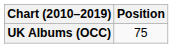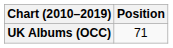UK Albums (OCC) | Position: 75 -> 71
